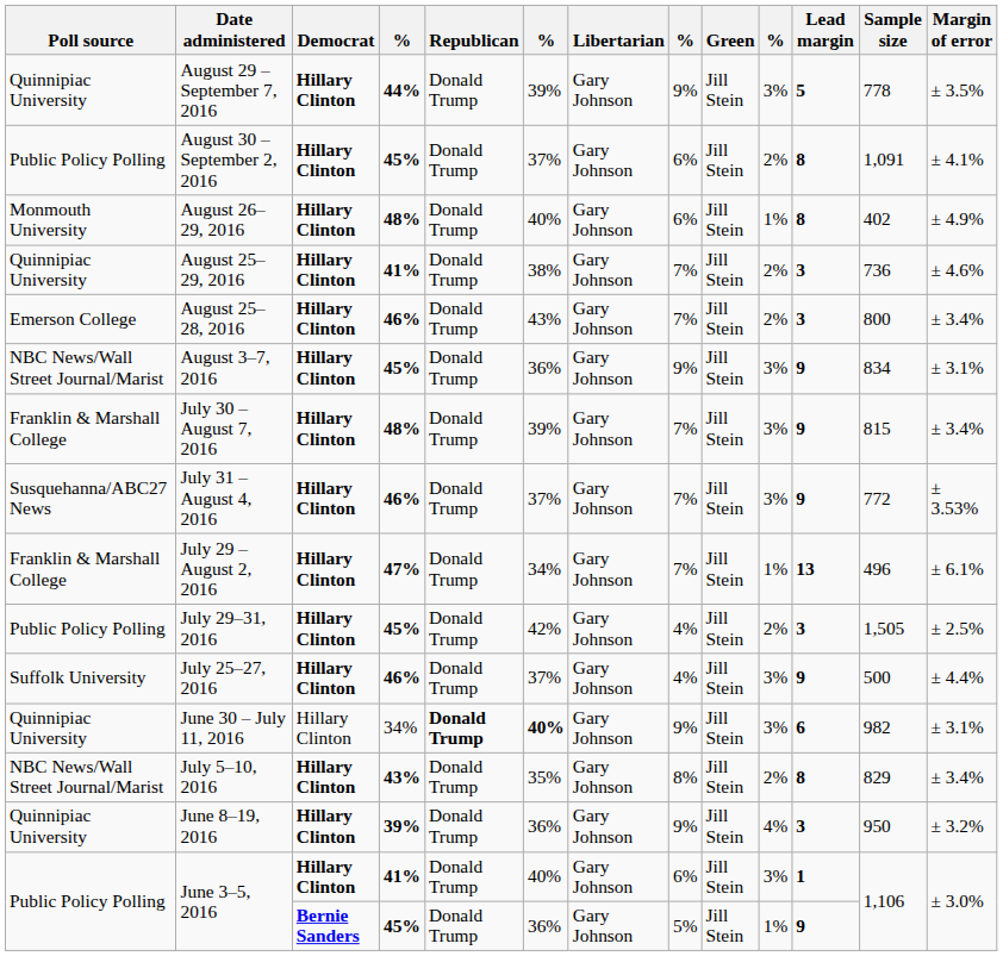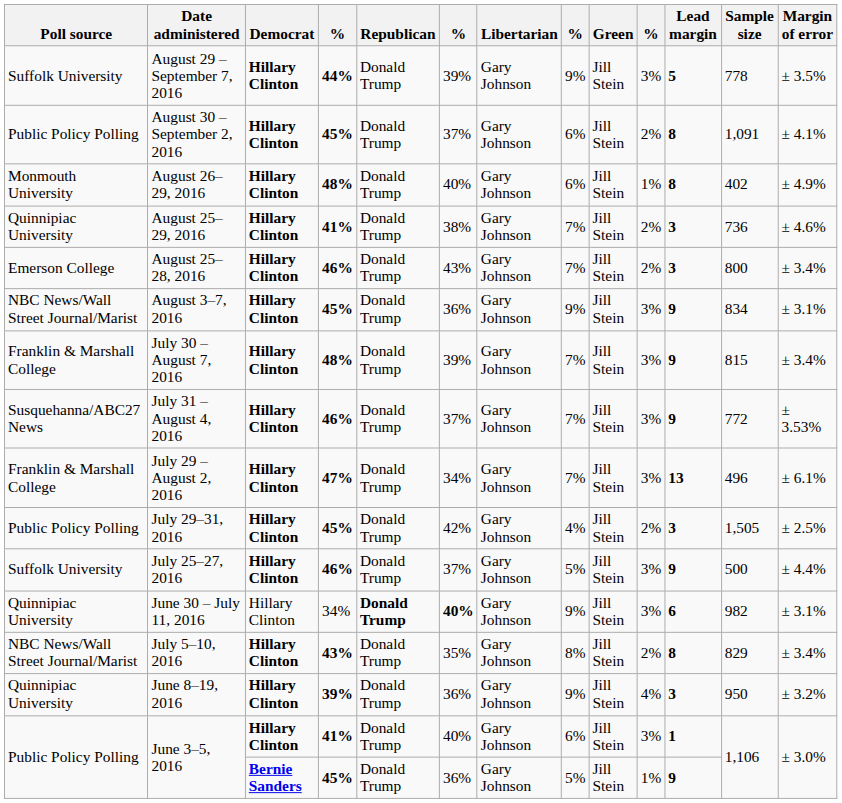August 29 – September 7, 2016 | Poll source: Quinnipiac University -> Suffolk University
July 29 – August 2, 2016 | column 10: 1% -> 3%
July 25–27, 2016 | column 8: 4% -> 5%
